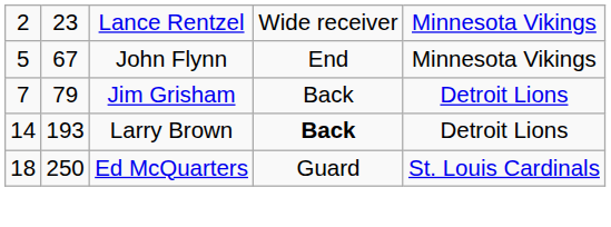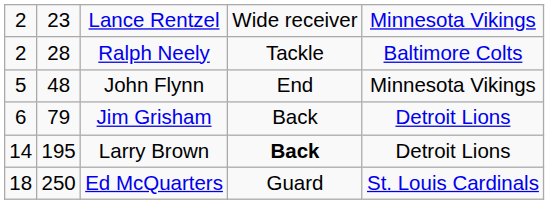+ row: 2 | 28 | Ralph Neely | Tackle | Baltimore Colts
John Flynn | column 2: 67 -> 48
Jim Grisham | column 1: 7 -> 6
Larry Brown | column 2: 193 -> 195
